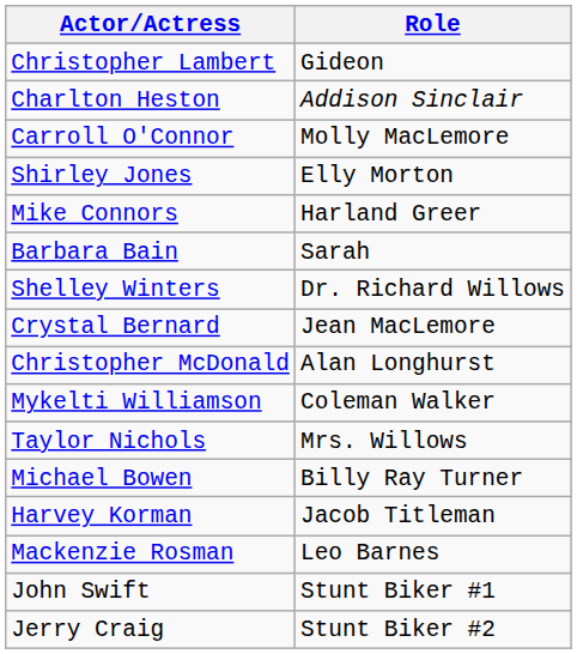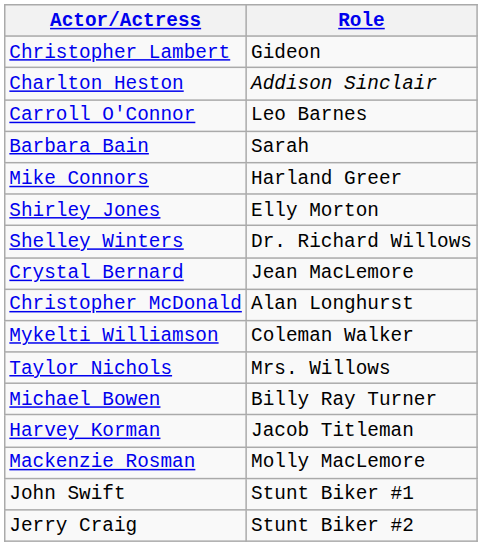Carroll O'Connor | Role: Molly MacLemore -> Leo Barnes
rows swapped: Shirley Jones <-> Barbara Bain
Mackenzie Rosman | Role: Leo Barnes -> Molly MacLemore
